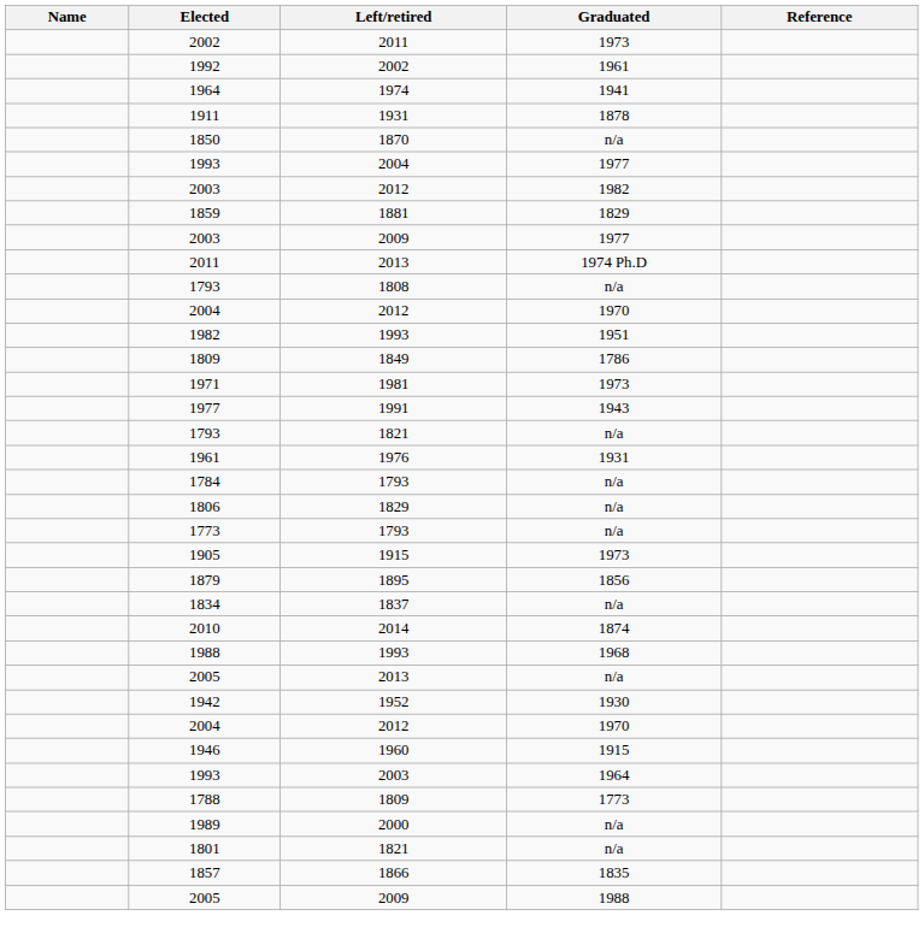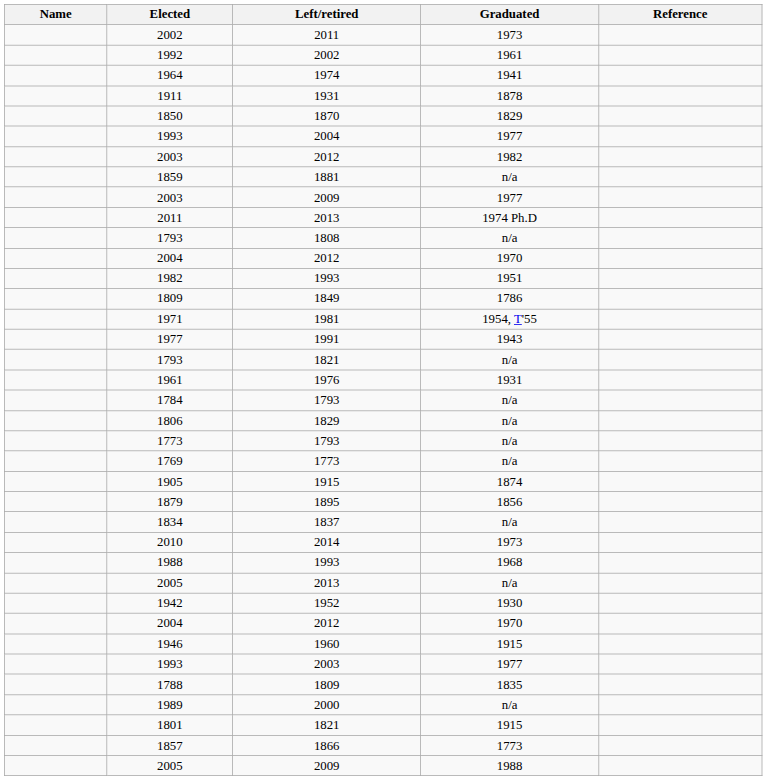1850 | Graduated: n/a -> 1829
1859 | Graduated: 1829 -> n/a
1971 | Graduated: 1973 -> 1954, T'55
+ row: 1769 | 1773 | n/a
1905 | Graduated: 1973 -> 1874
2010 | Graduated: 1874 -> 1973
1993 / 2003 | Graduated: 1964 -> 1977
1788 | Graduated: 1773 -> 1835
1801 | Graduated: n/a -> 1915
1857 | Graduated: 1835 -> 1773
